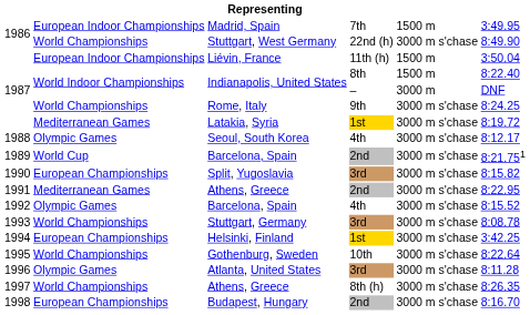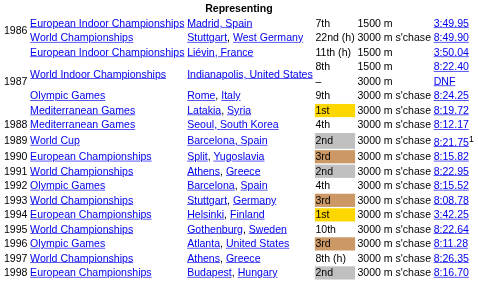Rome, Italy | column 2: World Championships -> Olympic Games
Seoul, South Korea | column 2: Olympic Games -> Mediterranean Games
Athens, Greece / 2nd | column 2: Mediterranean Games -> World Championships
